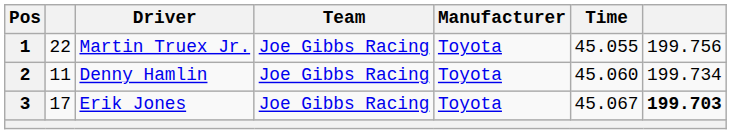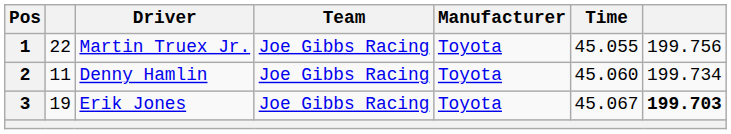3 | column 2: 17 -> 19
